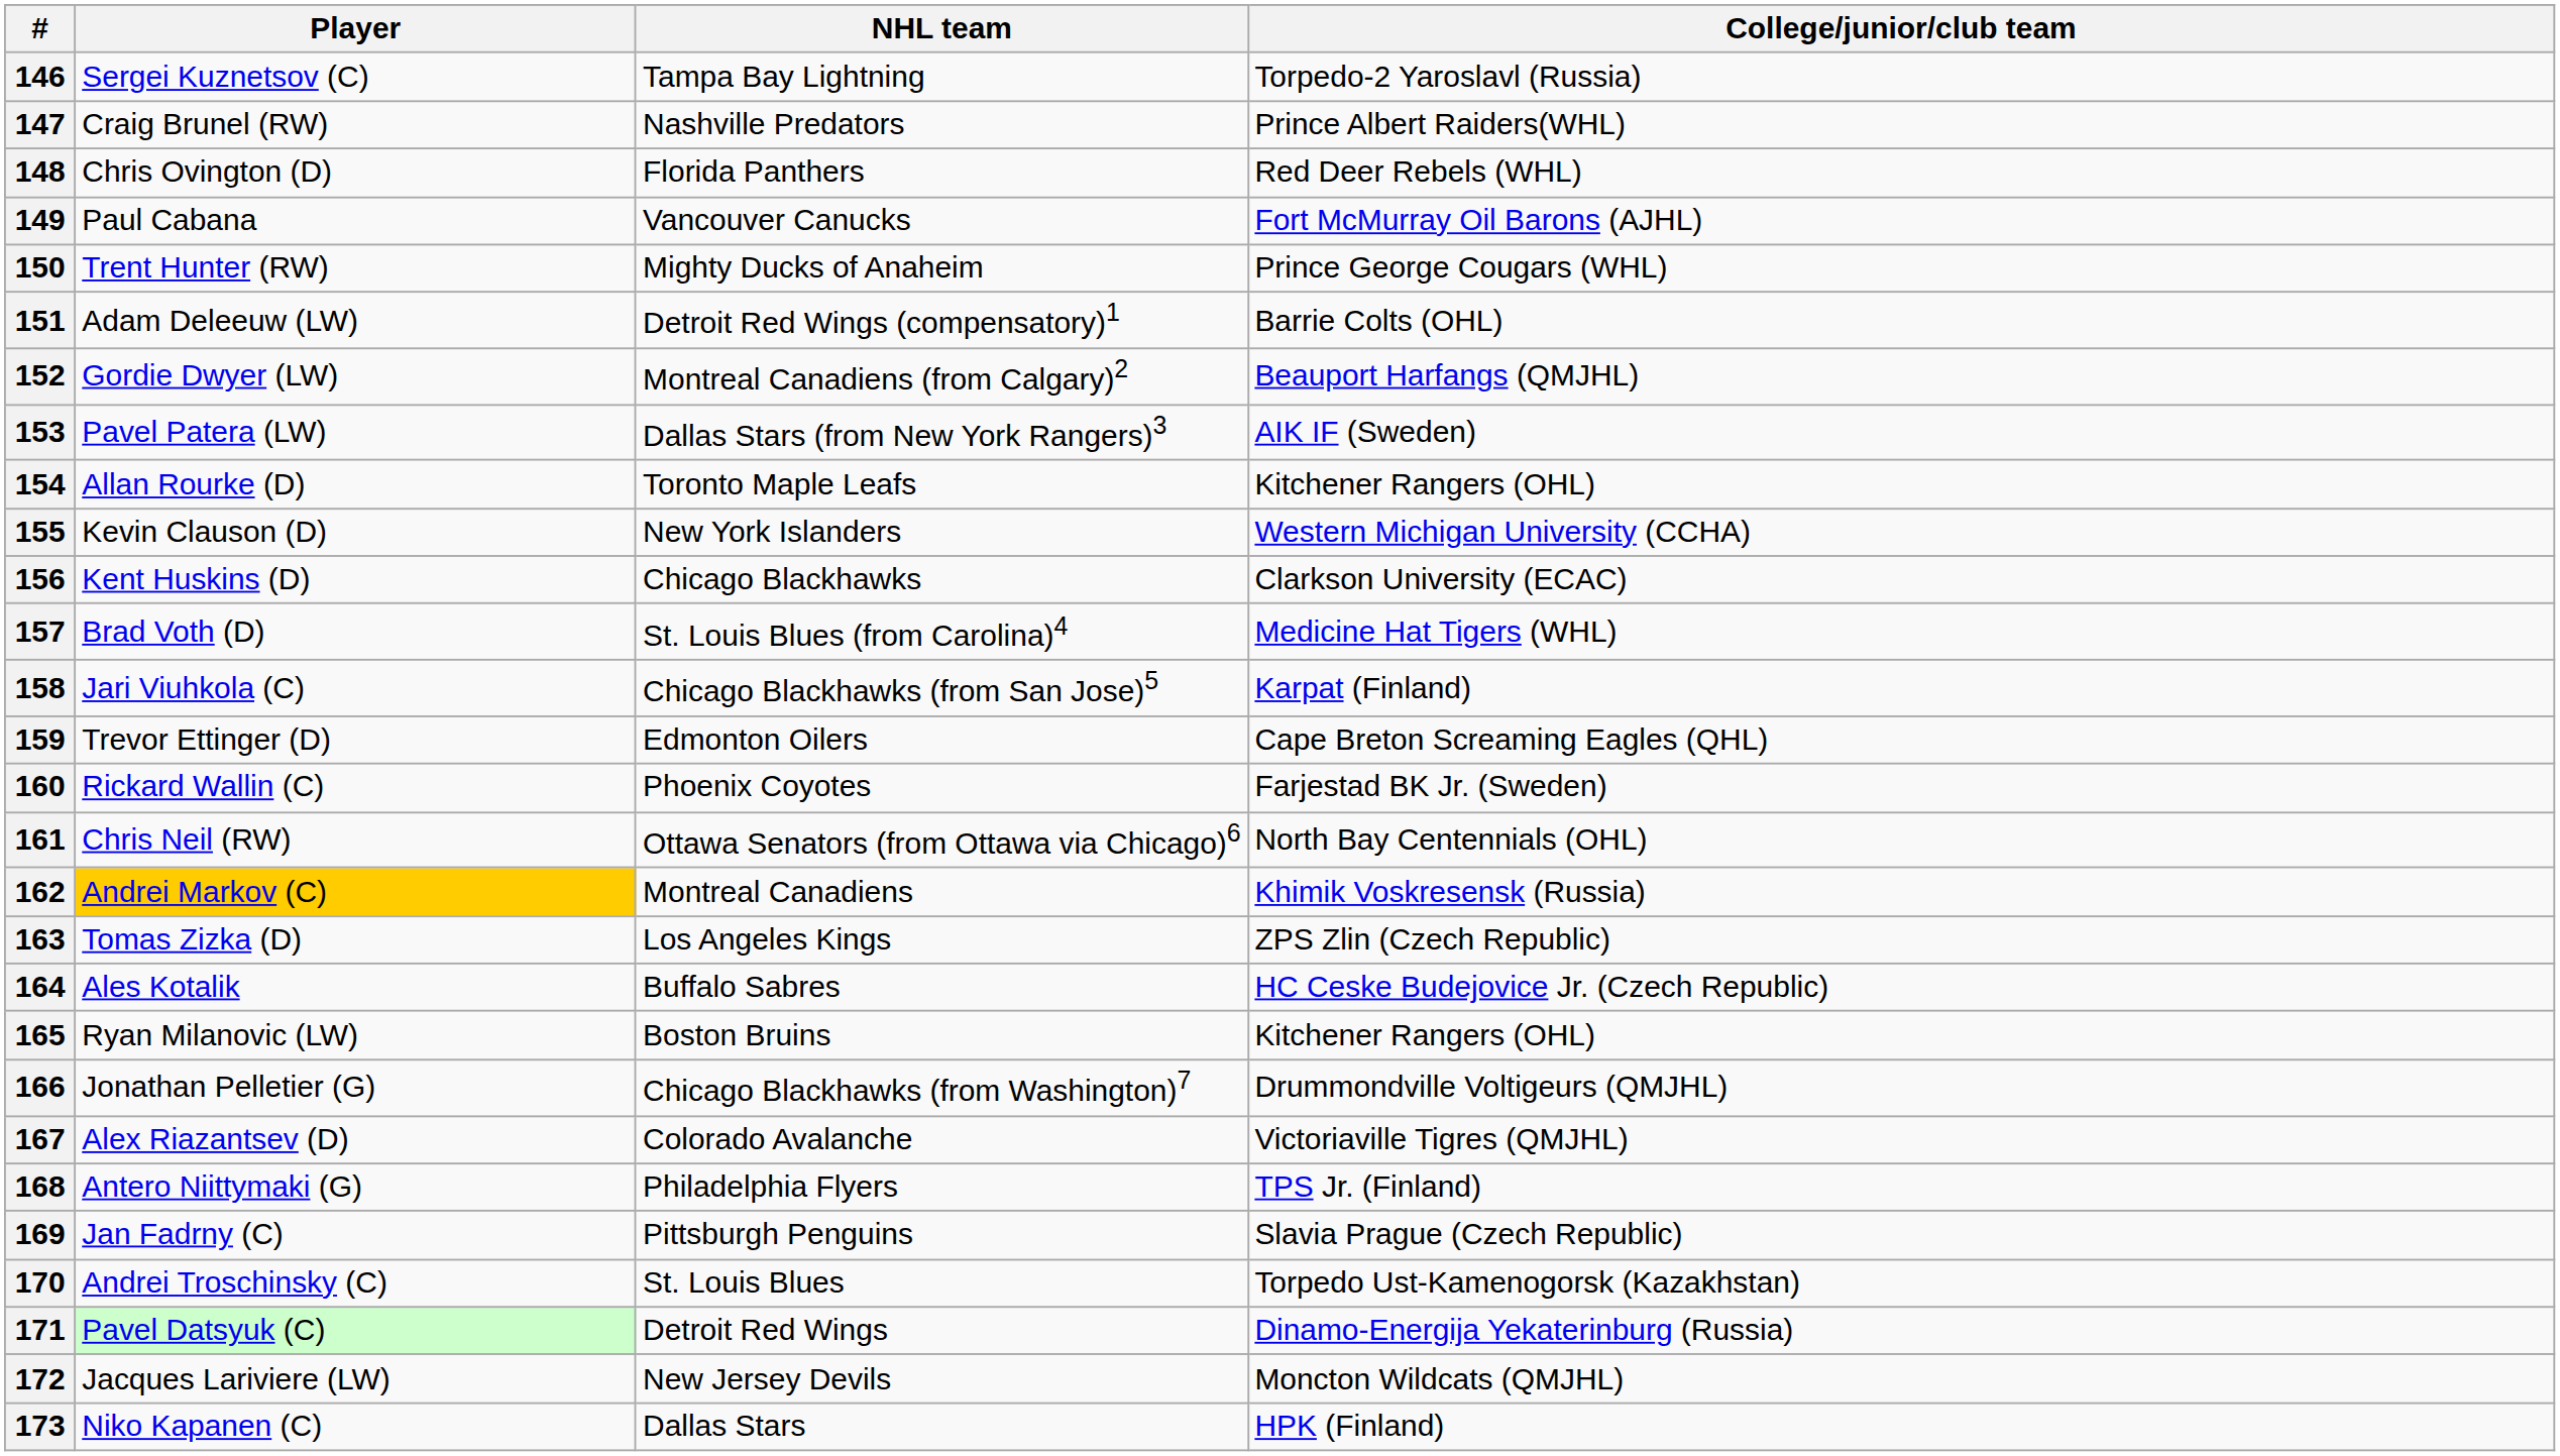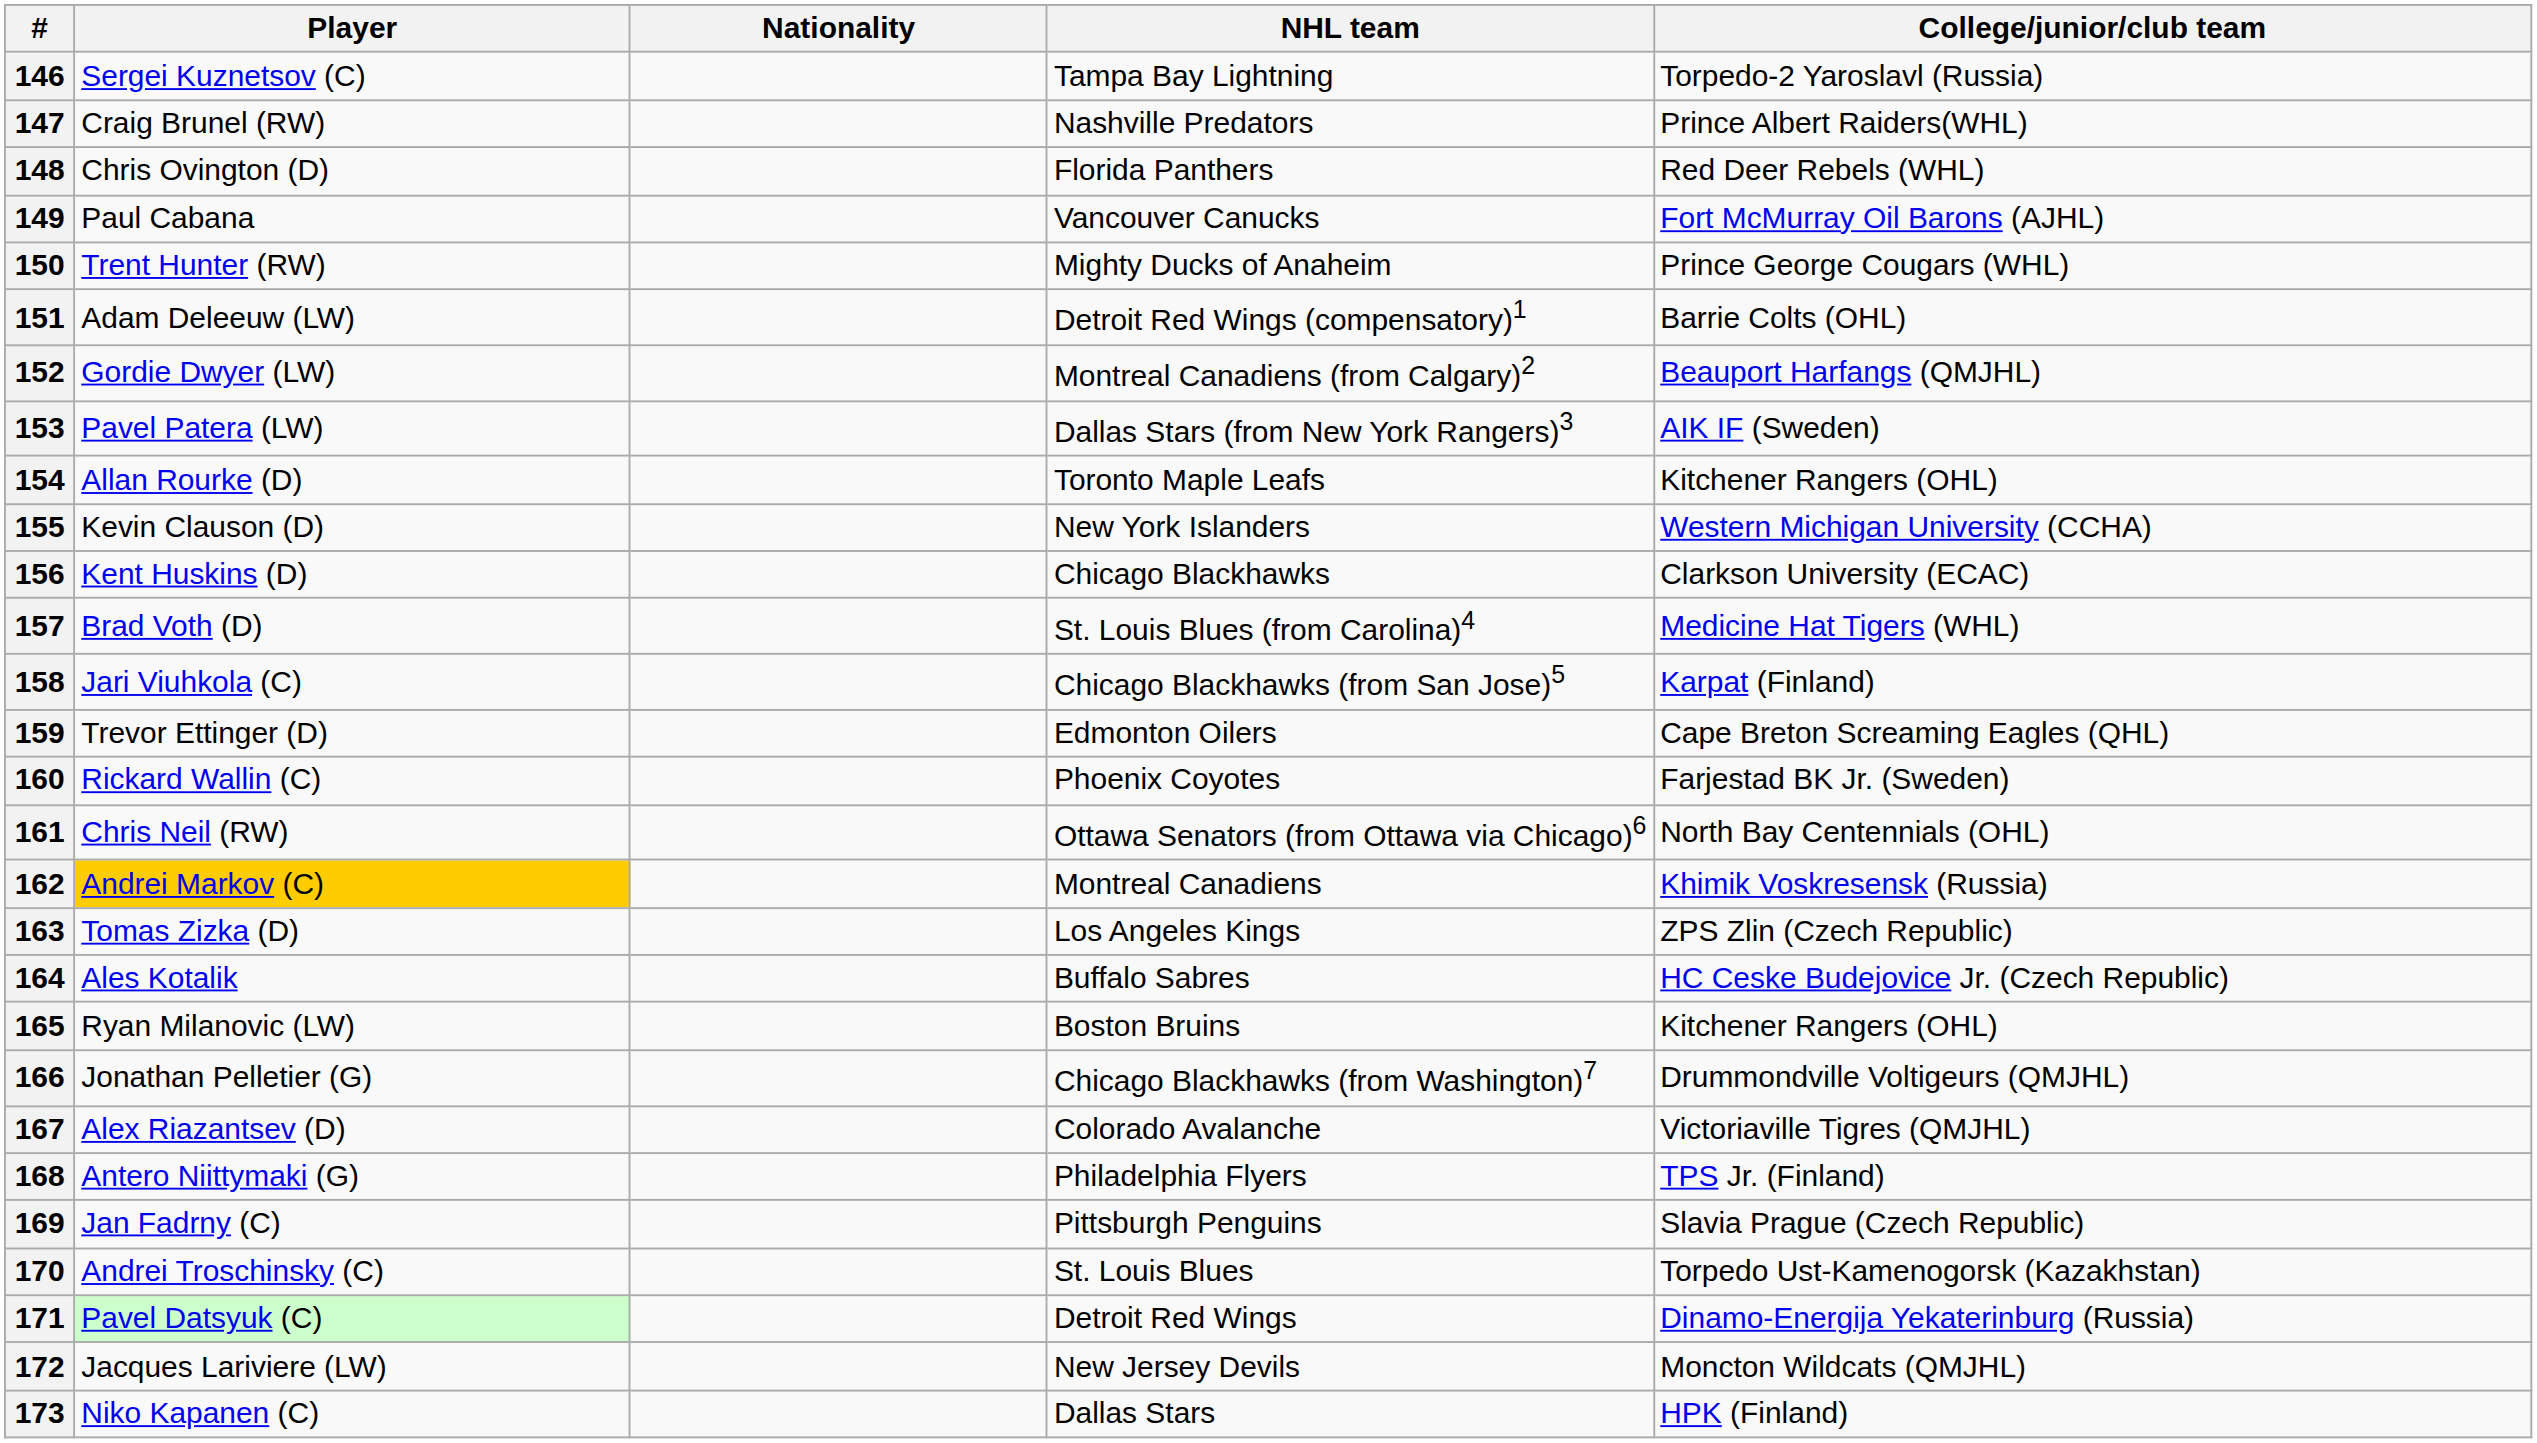+ column: Nationality
